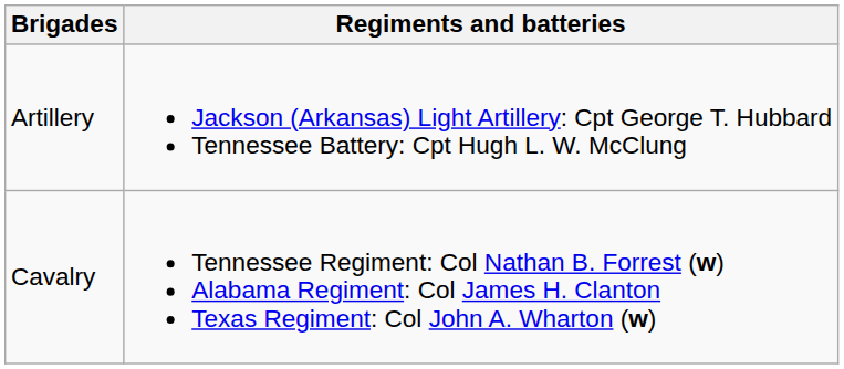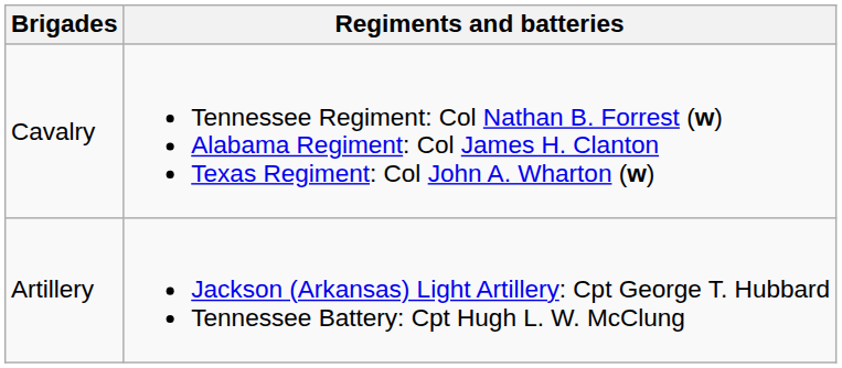rows swapped: Cavalry <-> Artillery
